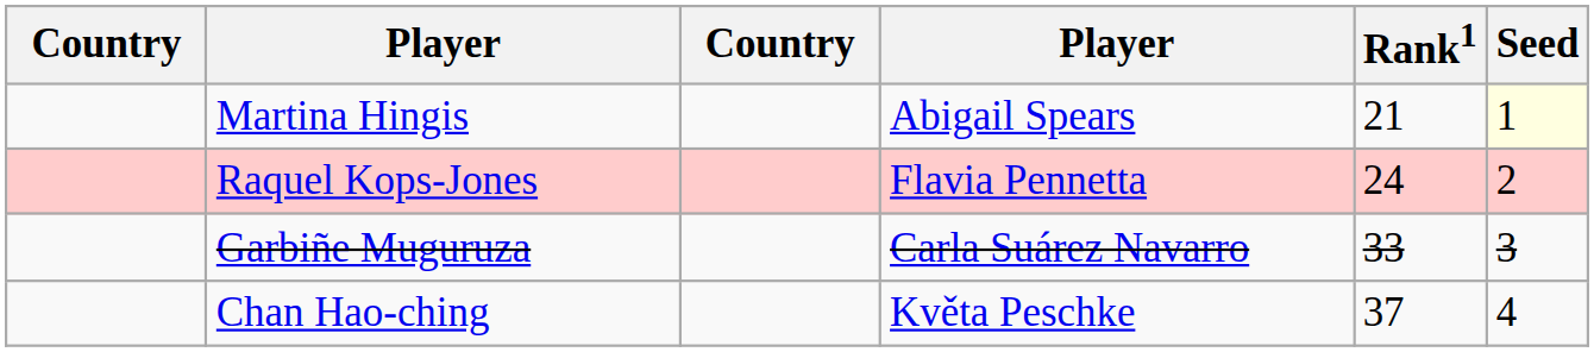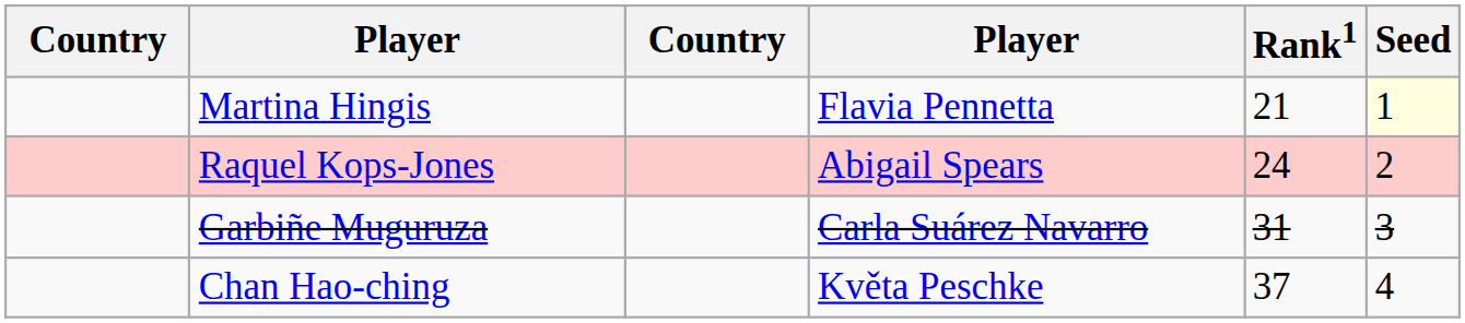Martina Hingis | column 4: Abigail Spears -> Flavia Pennetta
Raquel Kops-Jones | column 4: Flavia Pennetta -> Abigail Spears
Garbiñe Muguruza | Rank1: 33 -> 31
